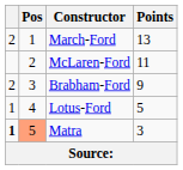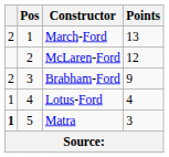McLaren-Ford | Points: 11 -> 12
Lotus-Ford | Points: 5 -> 4
Matra | Pos: lightsalmon background -> no background
